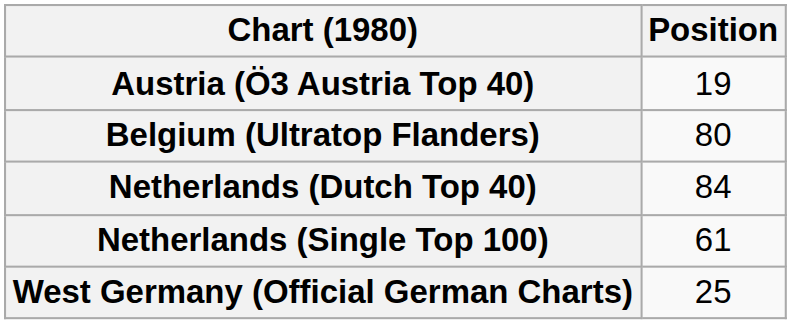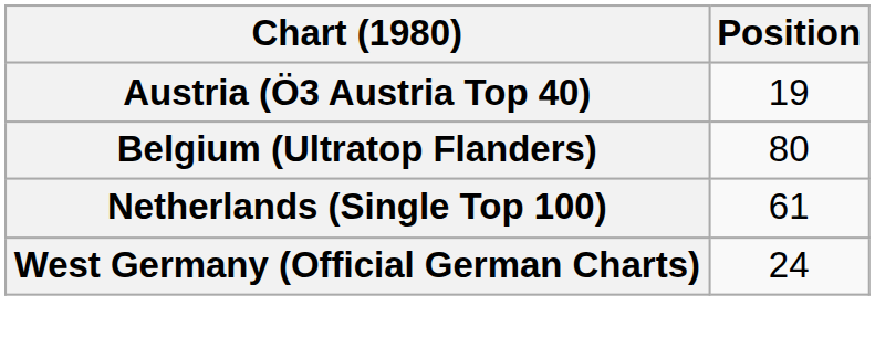- row: Netherlands (Dutch Top 40) | 84
West Germany (Official German Charts) | Position: 25 -> 24
